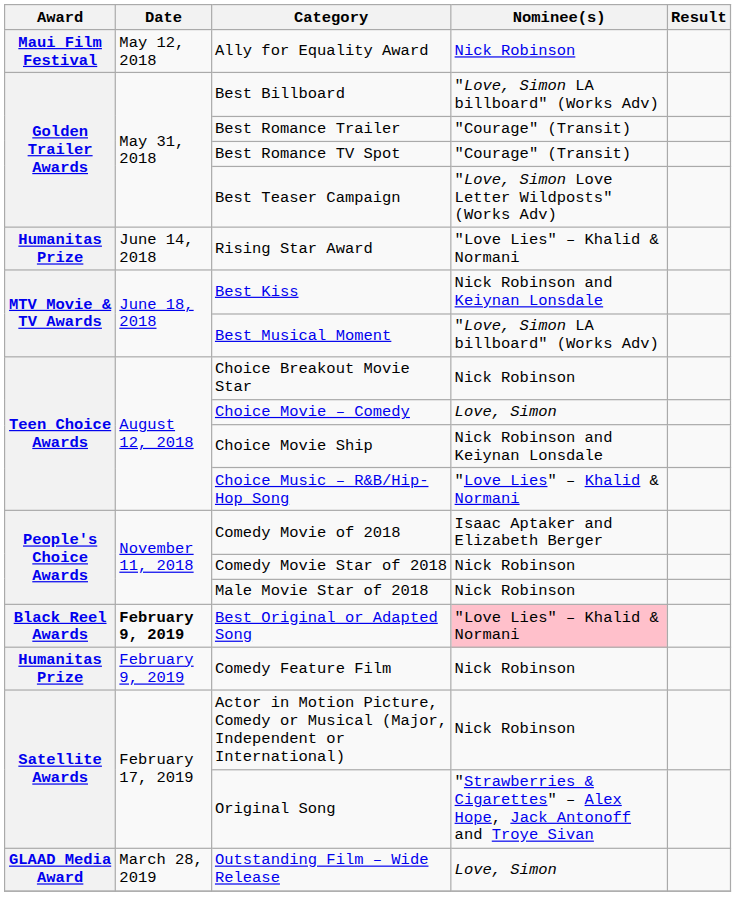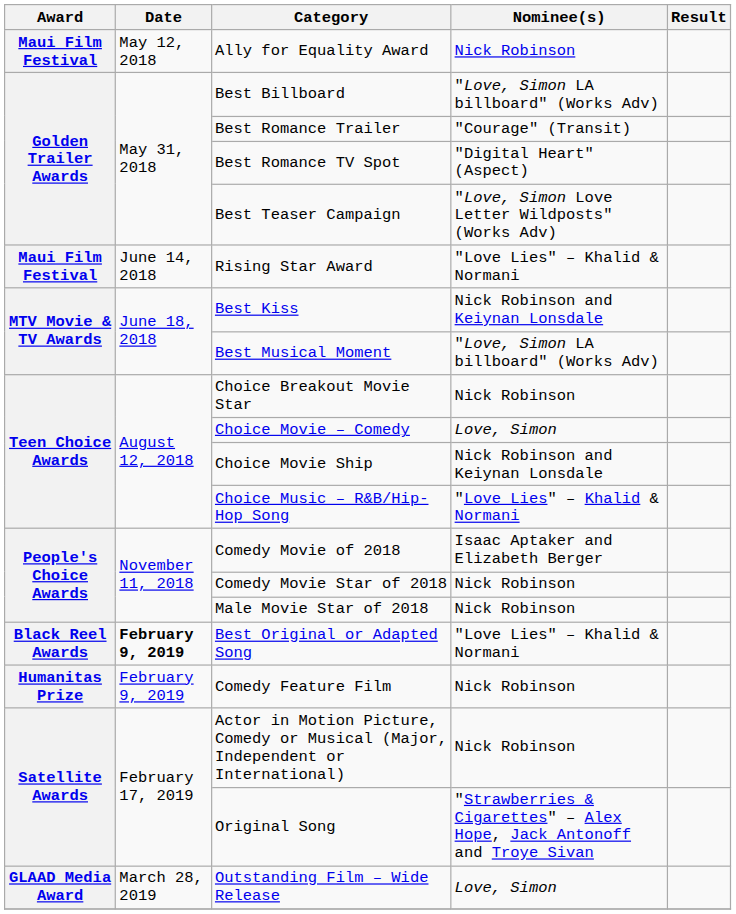Best Romance TV Spot | Nominee(s): "Courage" (Transit) -> "Digital Heart" (Aspect)
Rising Star Award | Award: Humanitas Prize -> Maui Film Festival
Best Original or Adapted Song | Nominee(s): pink background -> no background
